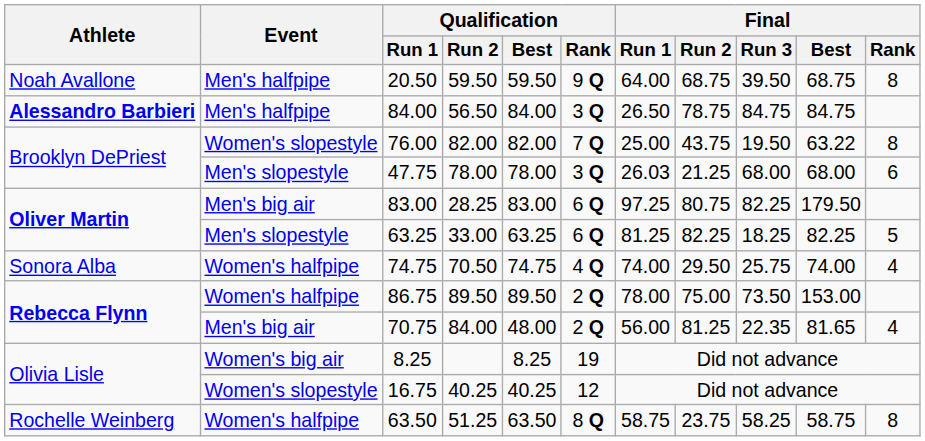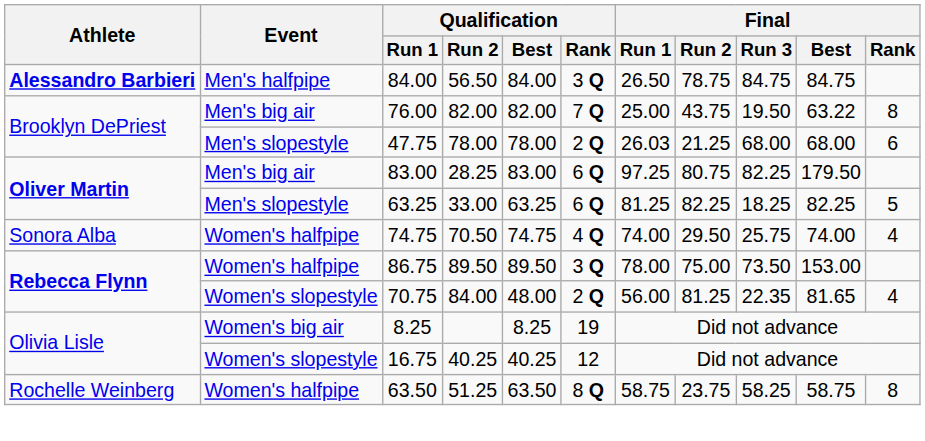- row: Noah Avallone | Men's halfpipe | 20.50 | 59.50 | 59.50 | 9 Q | 64.00 | 68.75 | 39.50 | 68.75 | 8
76.00 | Event: Women's slopestyle -> Men's big air
47.75 | Qualification / Rank: 3 Q -> 2 Q
86.75 | Qualification / Rank: 2 Q -> 3 Q
70.75 | Event: Men's big air -> Women's slopestyle
